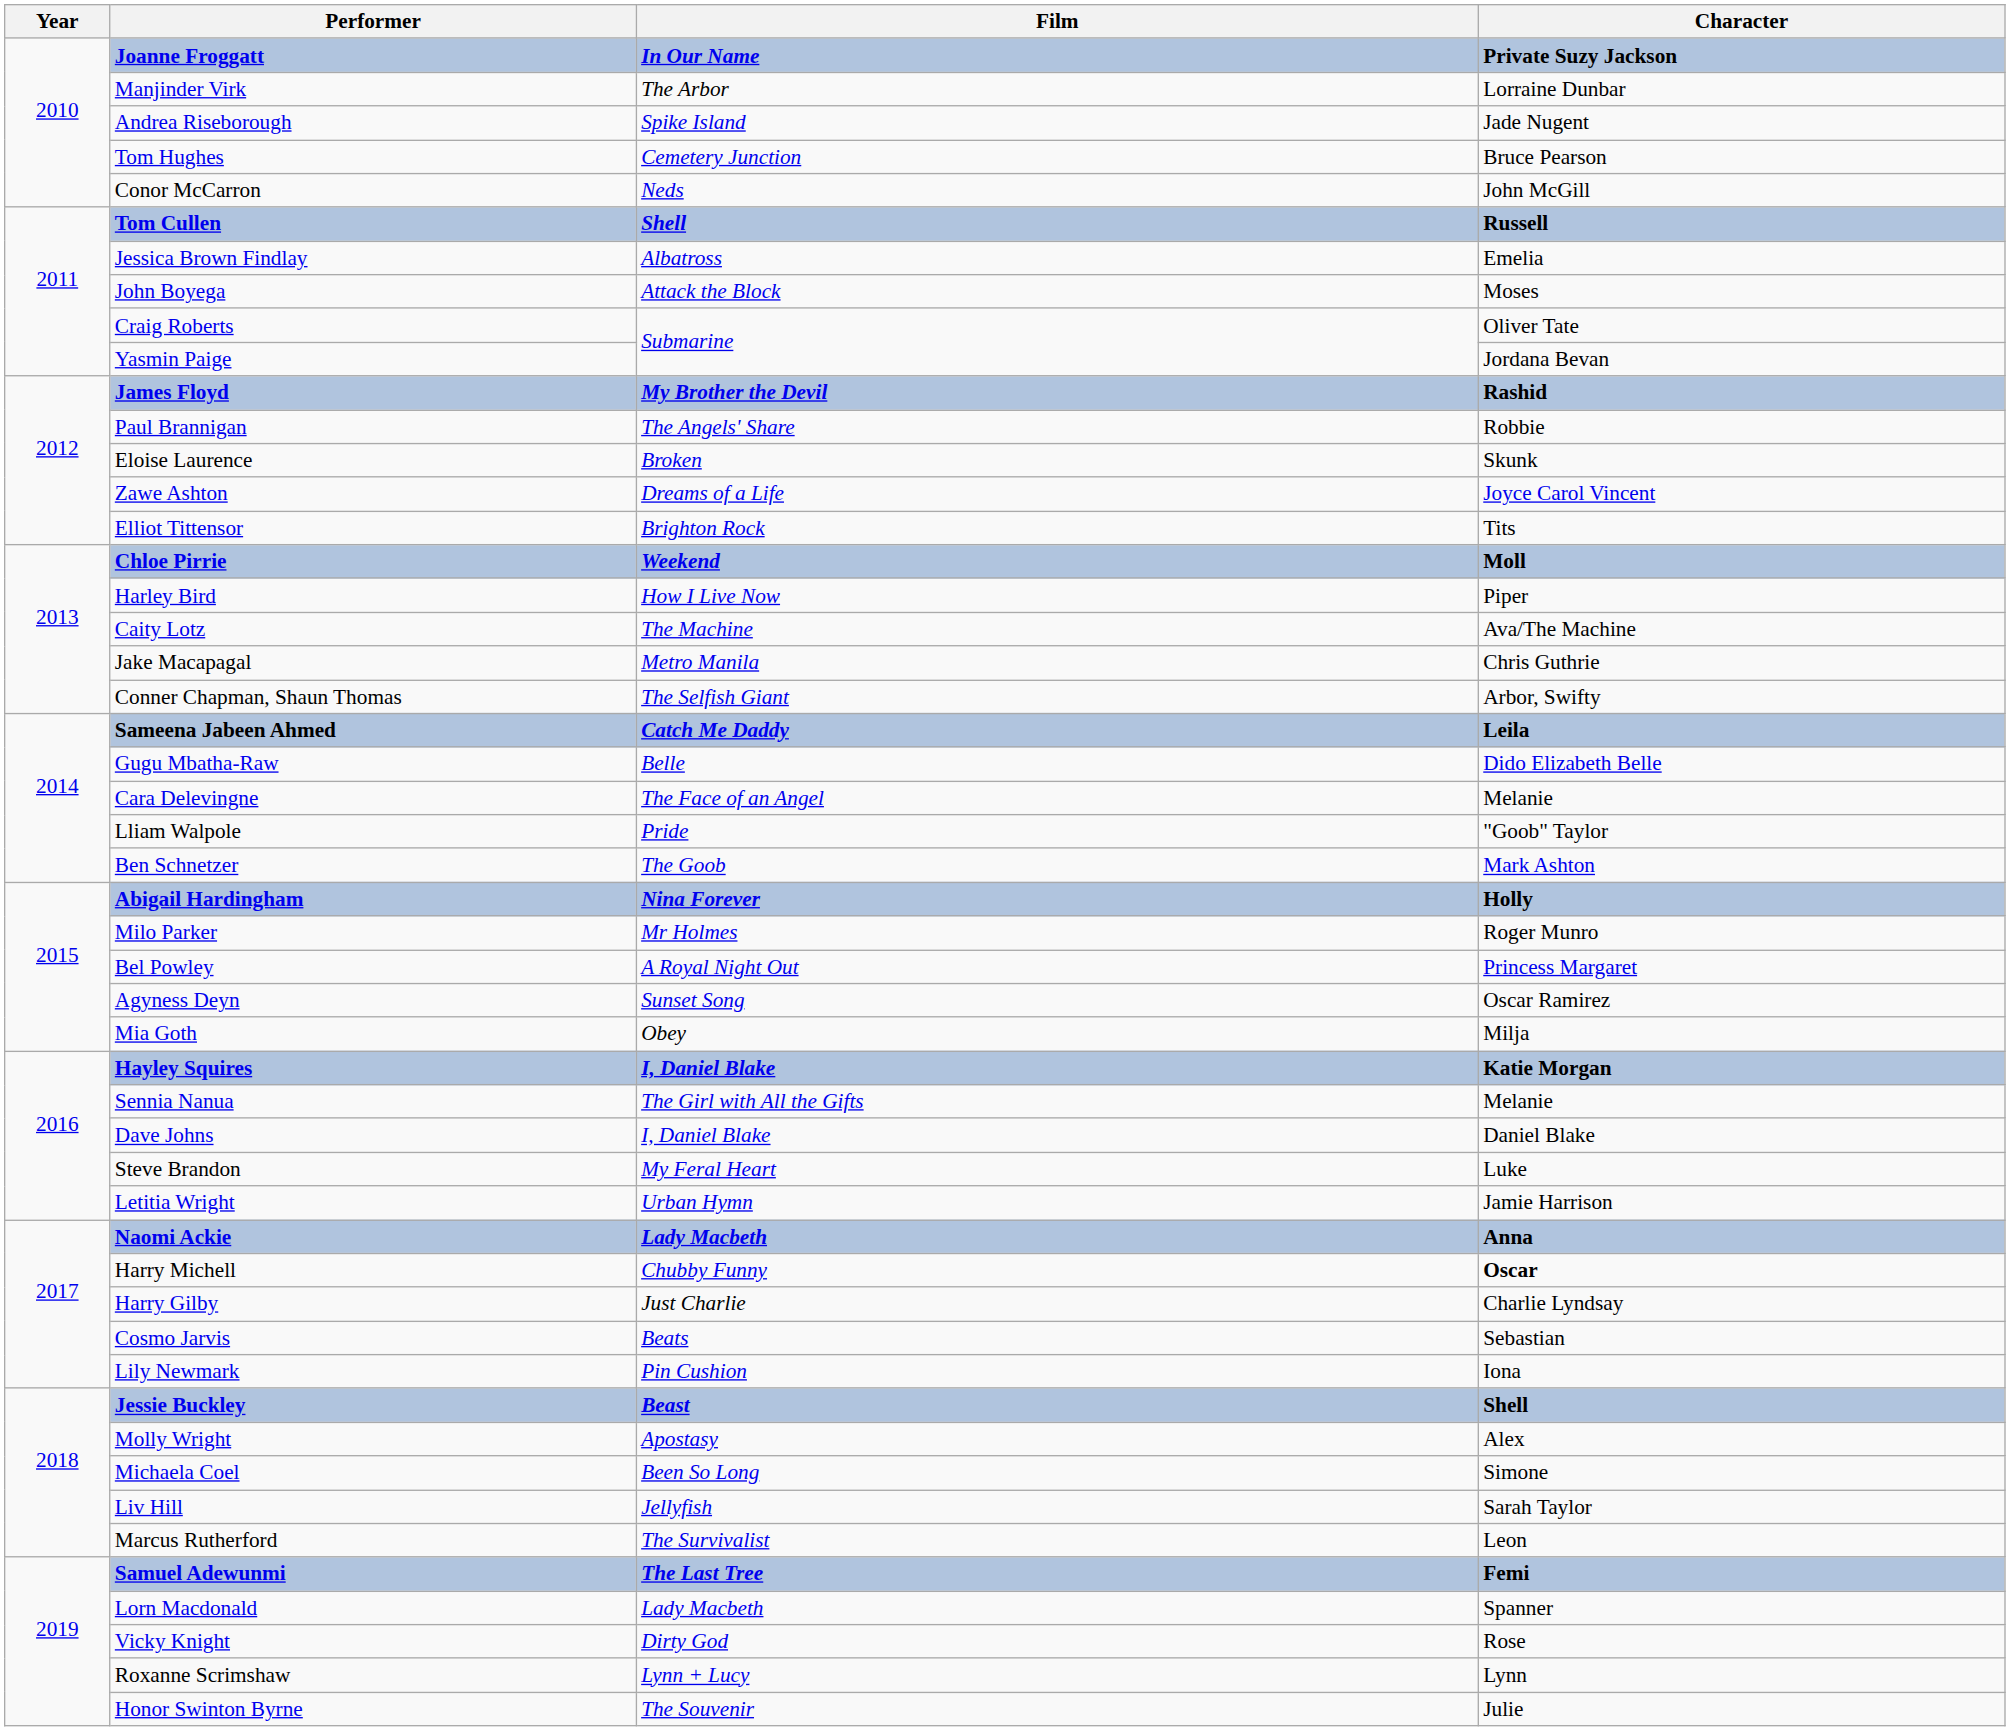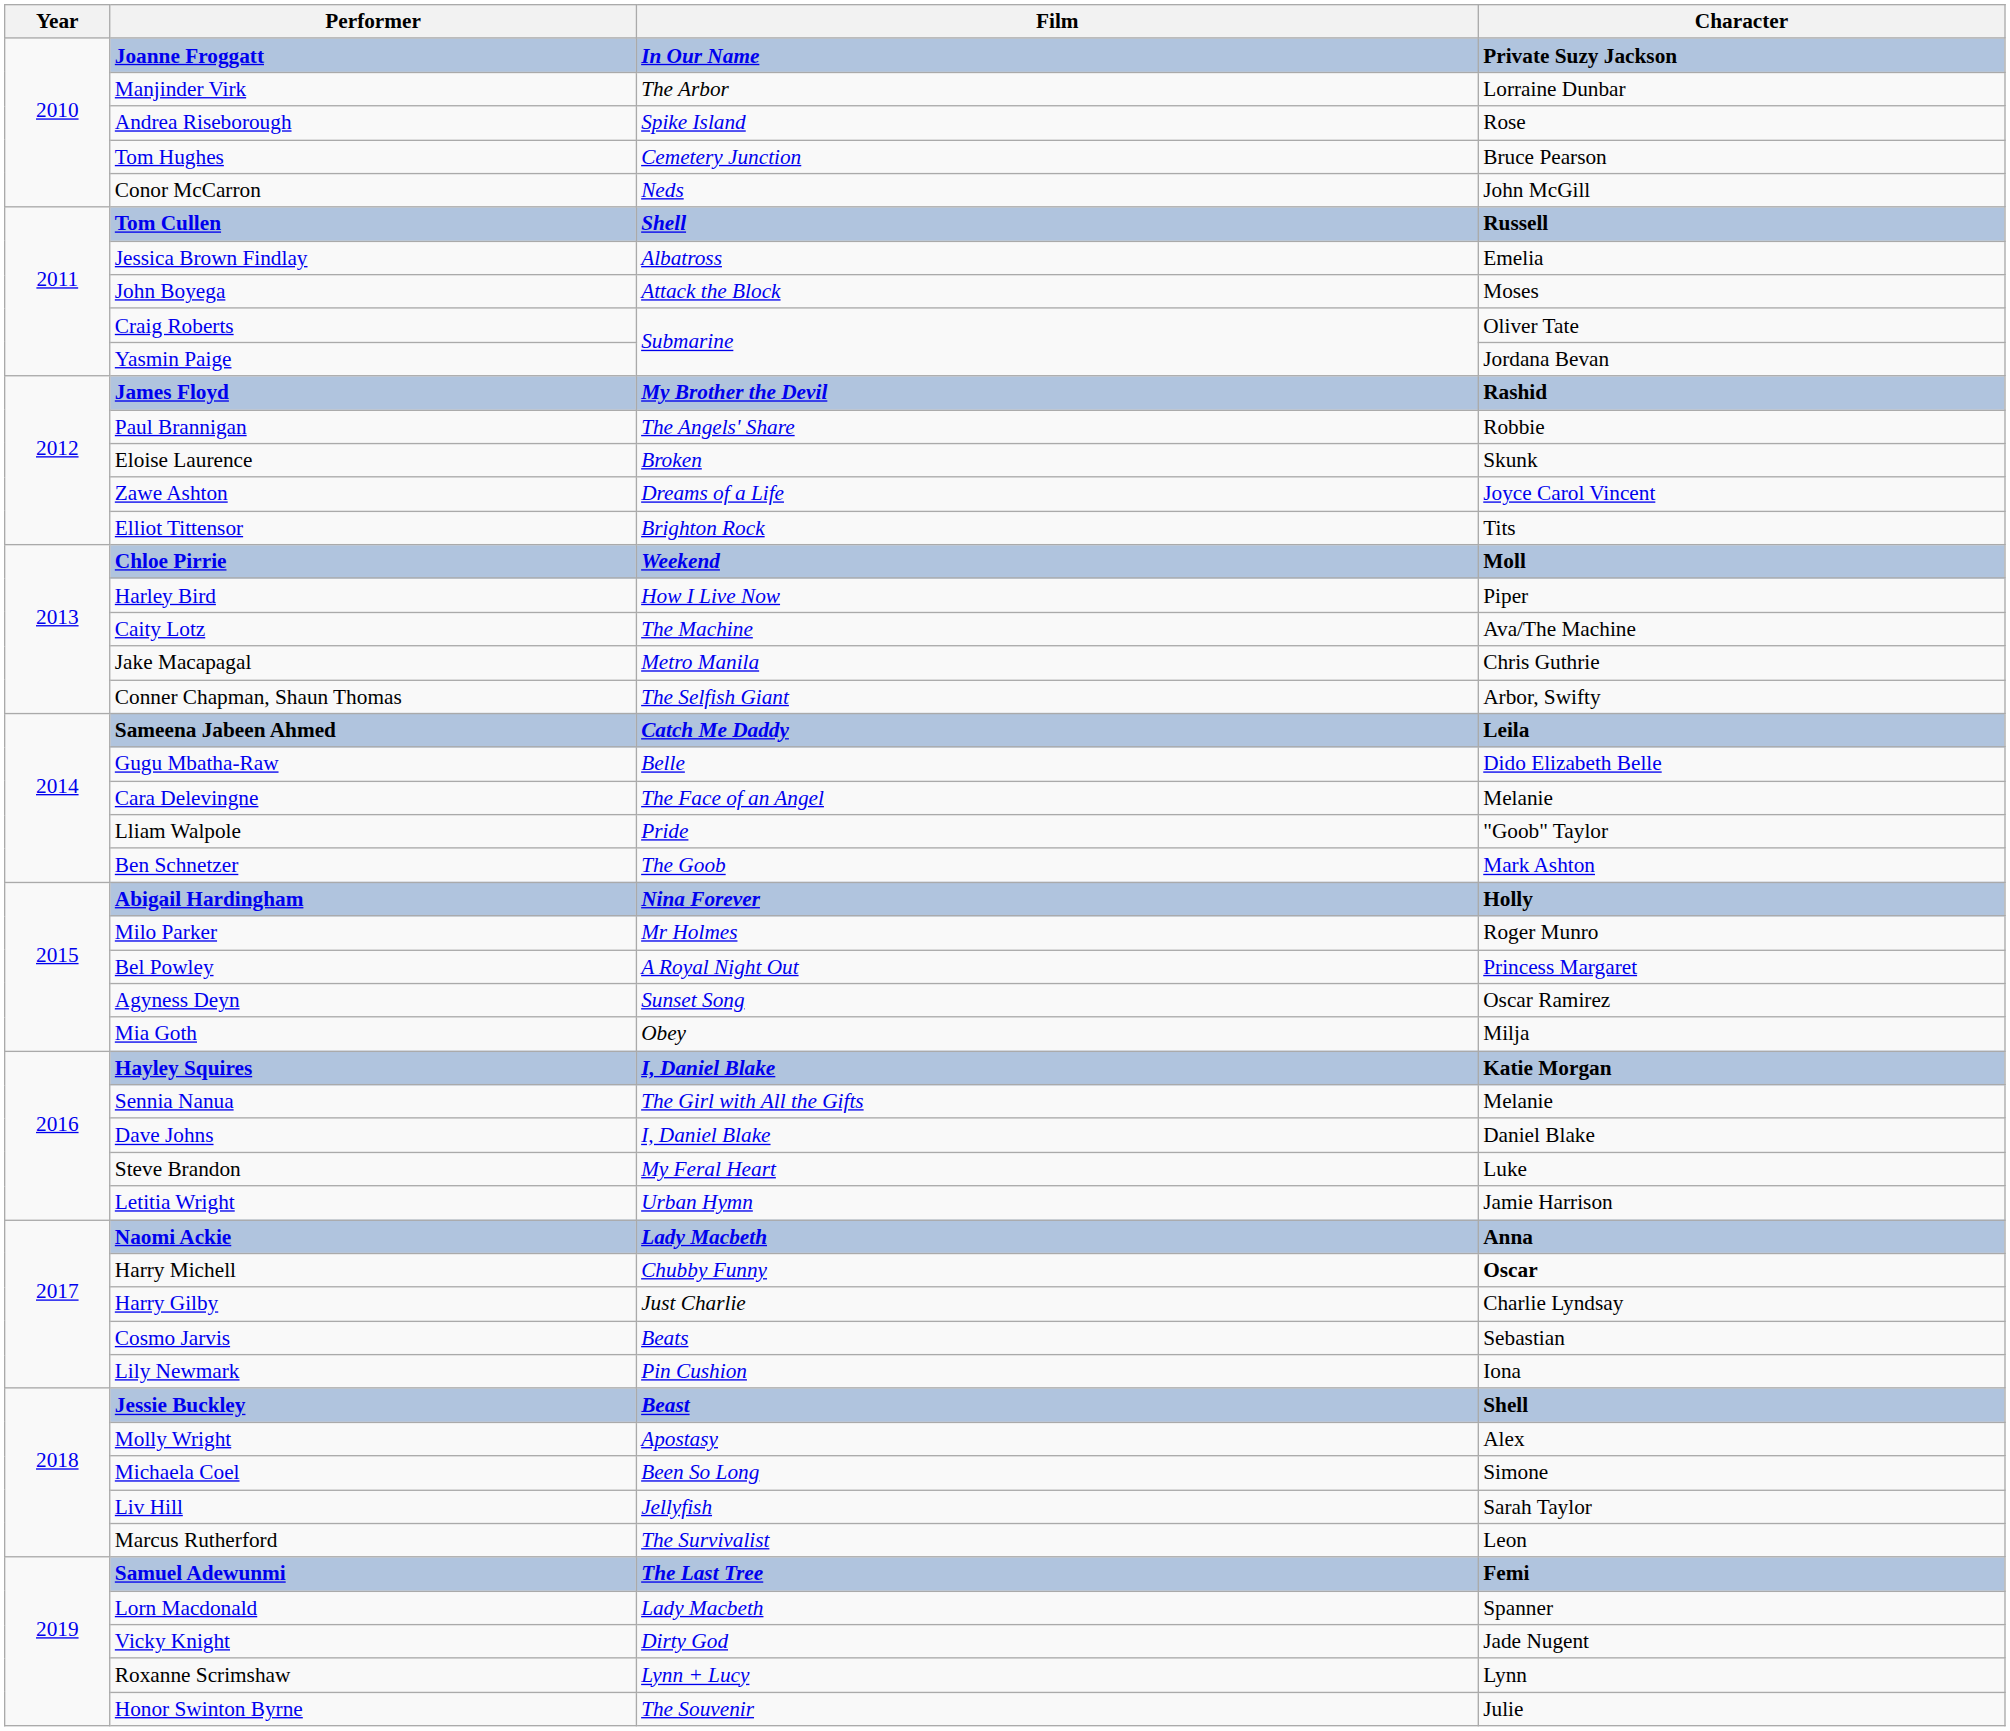Andrea Riseborough | Character: Jade Nugent -> Rose
Vicky Knight | Character: Rose -> Jade Nugent
